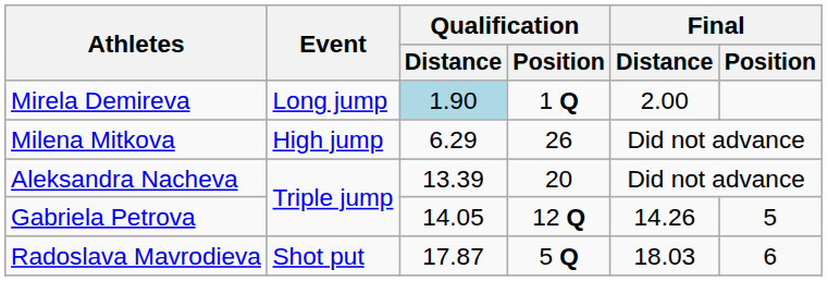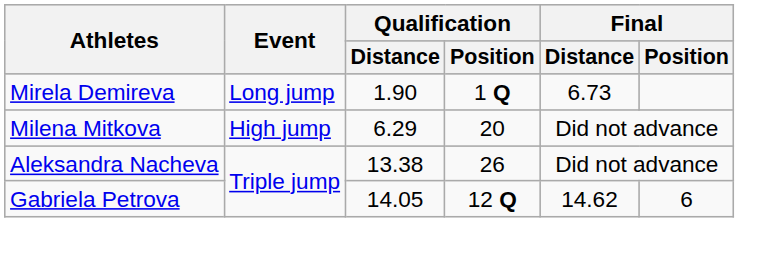Mirela Demireva | Qualification / Distance: lightblue background -> no background
Mirela Demireva | Final / Distance: 2.00 -> 6.73
Milena Mitkova | Qualification / Position: 26 -> 20
Aleksandra Nacheva | Qualification / Distance: 13.39 -> 13.38
Aleksandra Nacheva | Qualification / Position: 20 -> 26
Gabriela Petrova | Final / Distance: 14.26 -> 14.62
Gabriela Petrova | Final / Position: 5 -> 6
- row: Radoslava Mavrodieva | Shot put | 17.87 | 5 Q | 18.03 | 6
